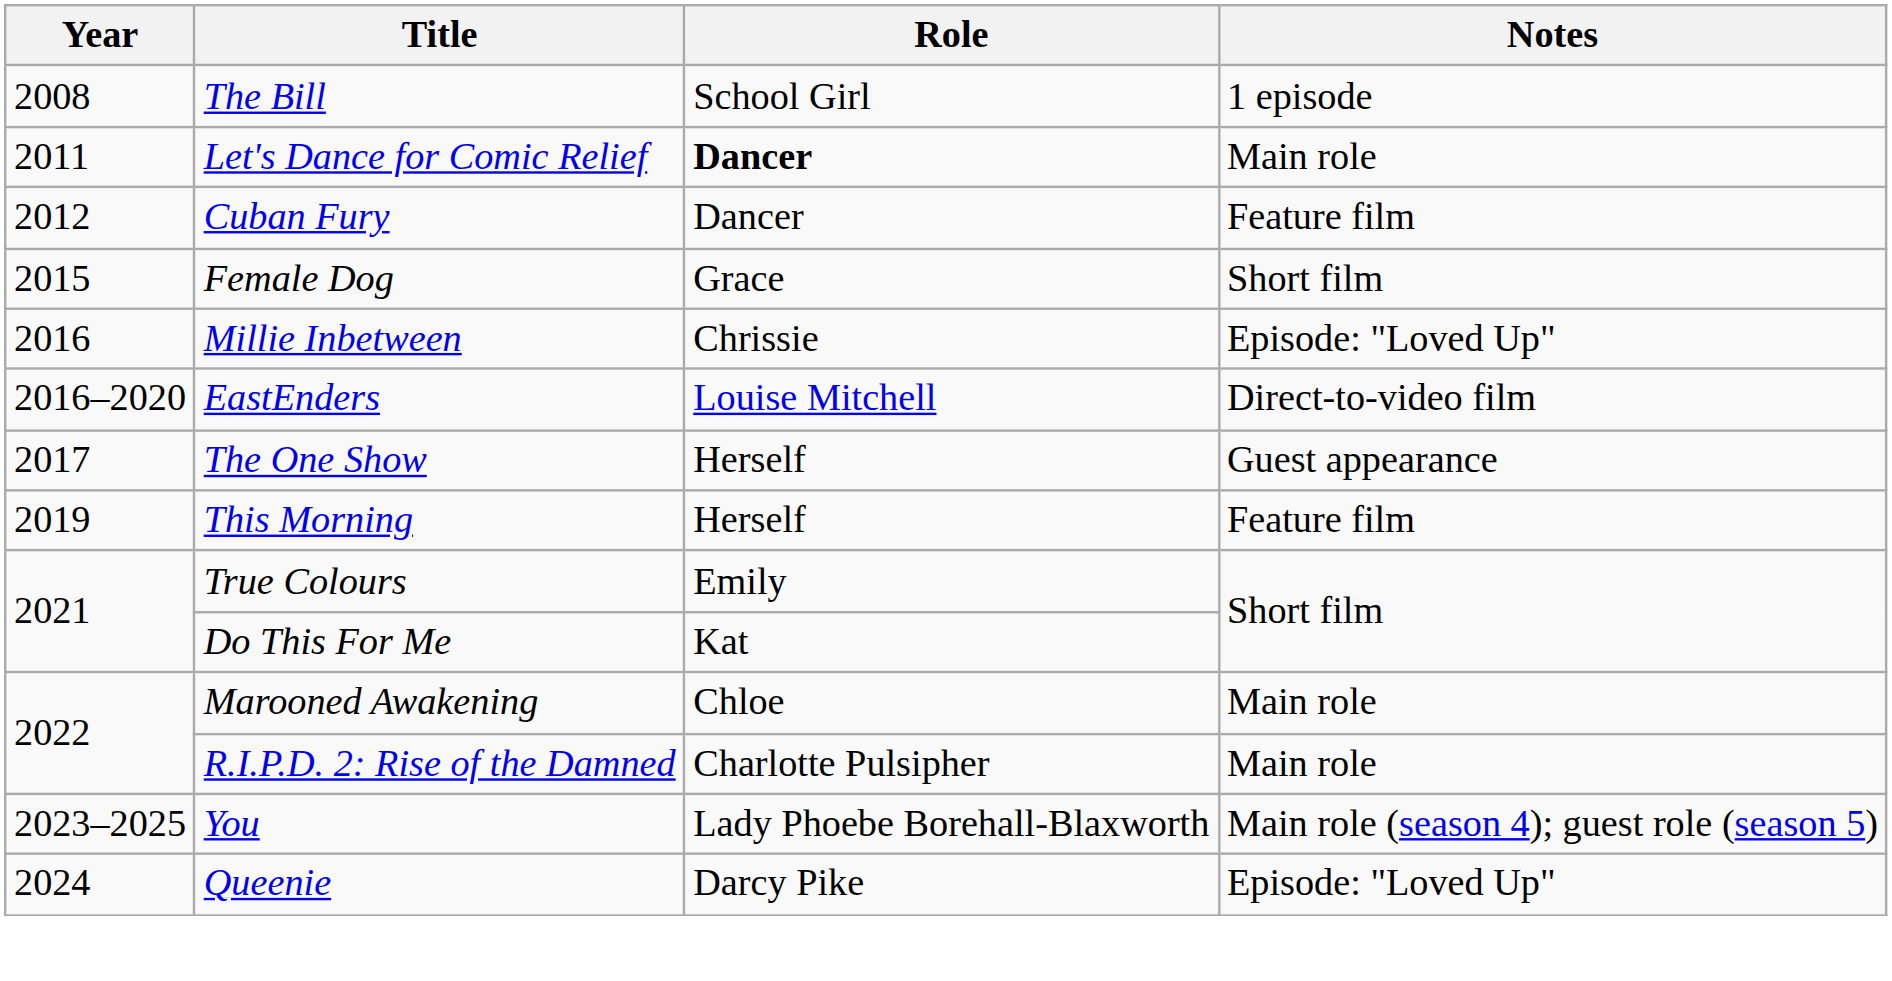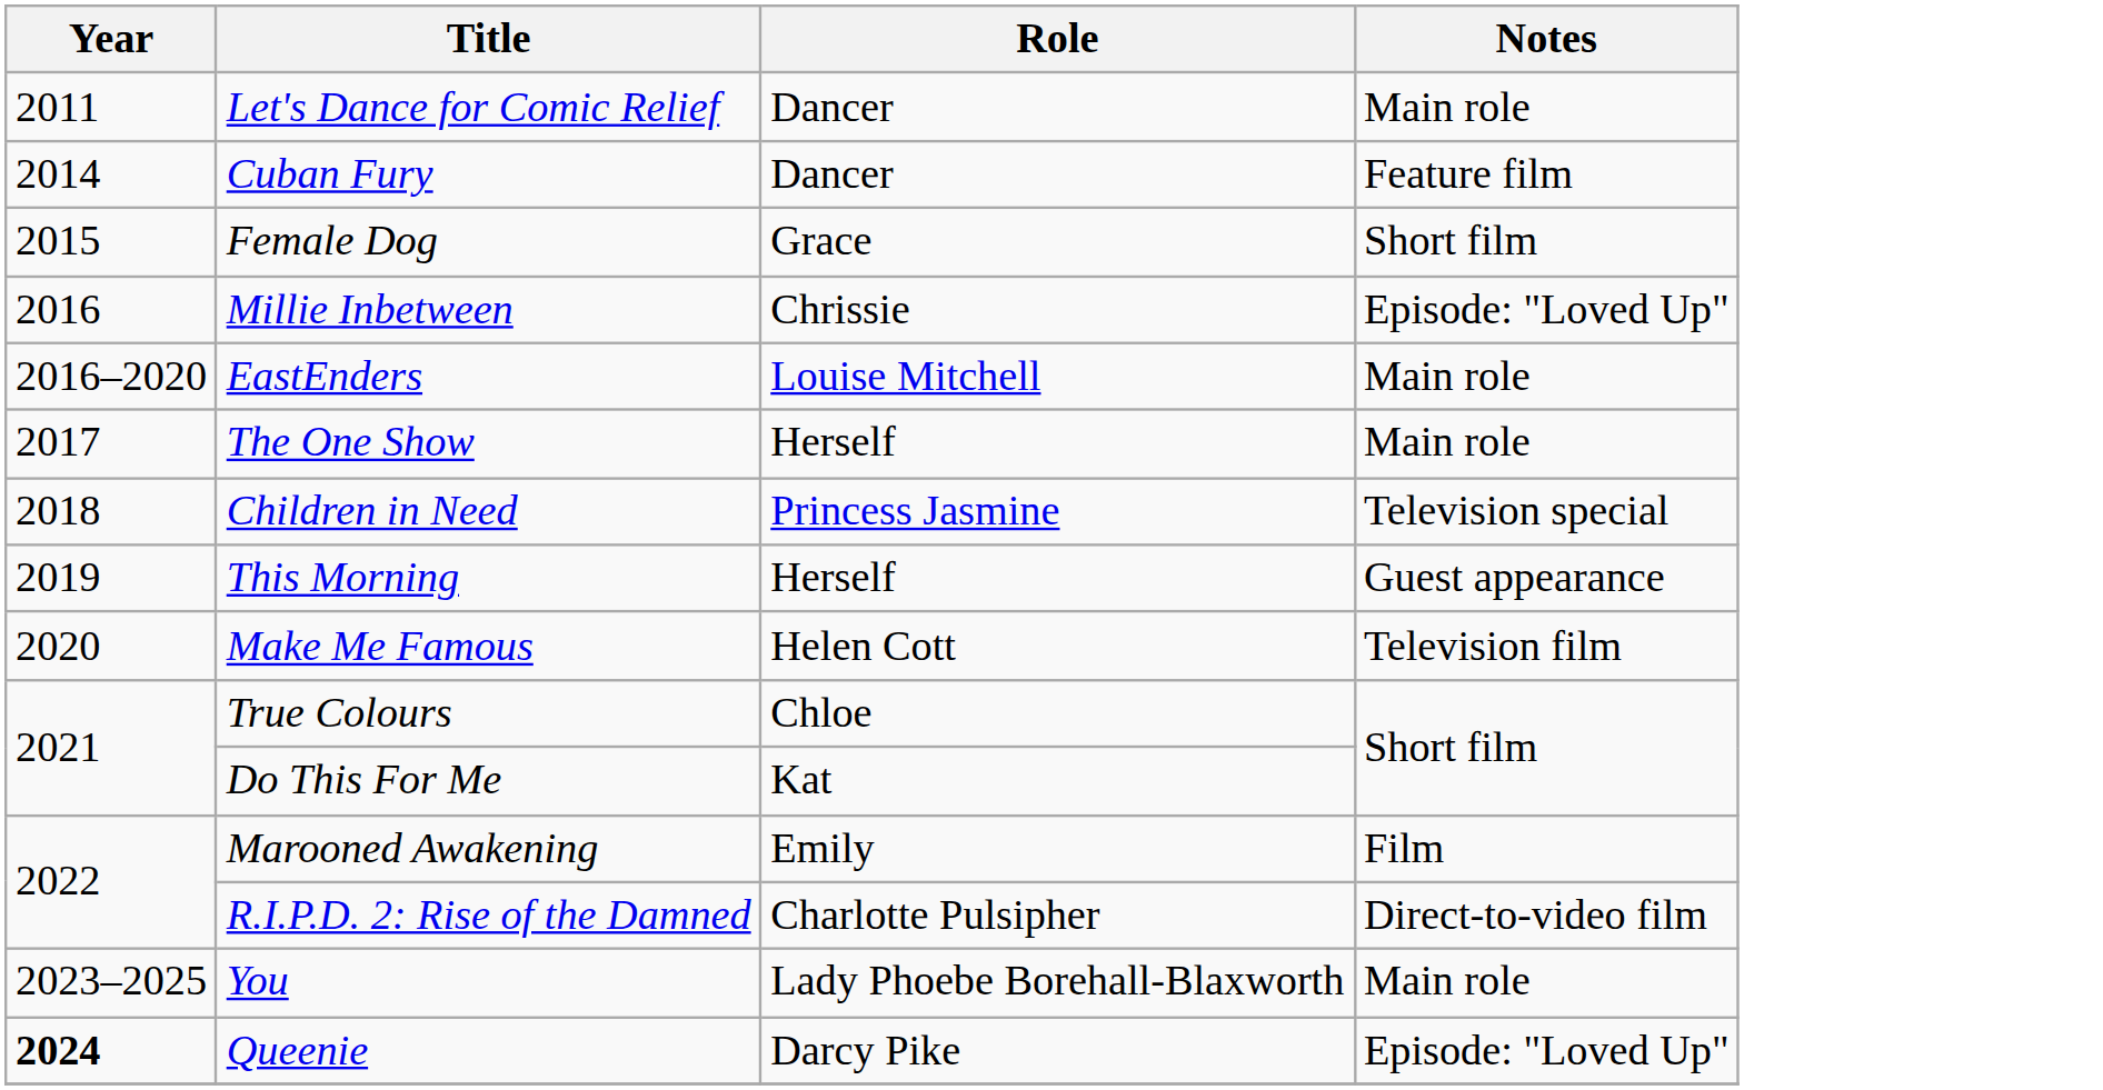- row: 2008 | The Bill | School Girl | 1 episode
Let's Dance for Comic Relief | Role: bold -> normal
Cuban Fury | Year: 2012 -> 2014
EastEnders | Notes: Direct-to-video film -> Main role
The One Show | Notes: Guest appearance -> Main role
+ row: 2018 | Children in Need | Princess Jasmine | Television special
This Morning | Notes: Feature film -> Guest appearance
+ row: 2020 | Make Me Famous | Helen Cott | Television film
True Colours | Role: Emily -> Chloe
Marooned Awakening | Role: Chloe -> Emily
Marooned Awakening | Notes: Main role -> Film
R.I.P.D. 2: Rise of the Damned | Notes: Main role -> Direct-to-video film
You | Notes: Main role (season 4); guest role (season 5) -> Main role
Queenie | Year: normal -> bold
